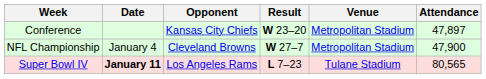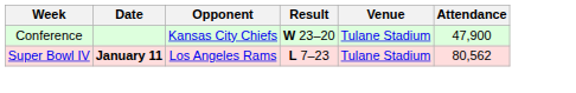Conference | Venue: Metropolitan Stadium -> Tulane Stadium
Conference | Attendance: 47,897 -> 47,900
- row: NFL Championship | January 4 | Cleveland Browns | W 27–7 | Metropolitan Stadium | 47,900
Super Bowl IV | Attendance: 80,565 -> 80,562
